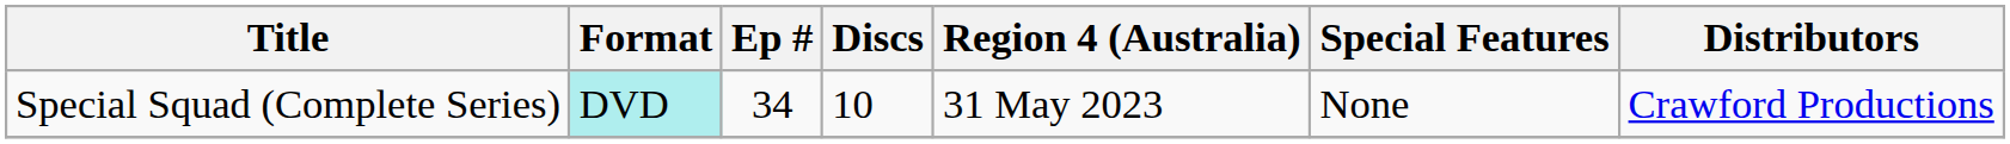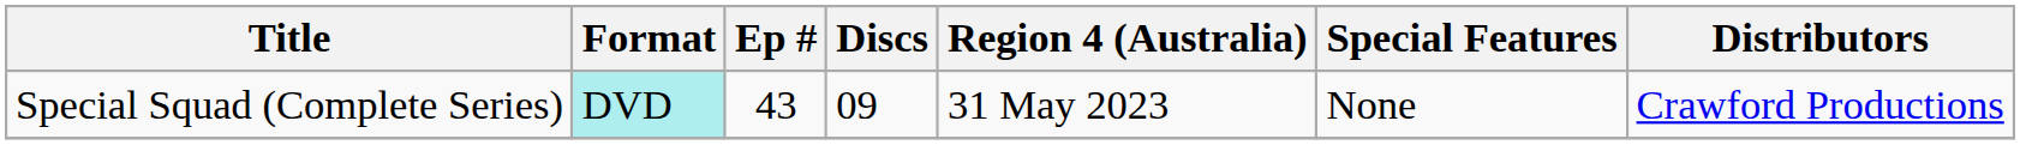Special Squad (Complete Series) | Ep #: 34 -> 43
Special Squad (Complete Series) | Discs: 10 -> 09
